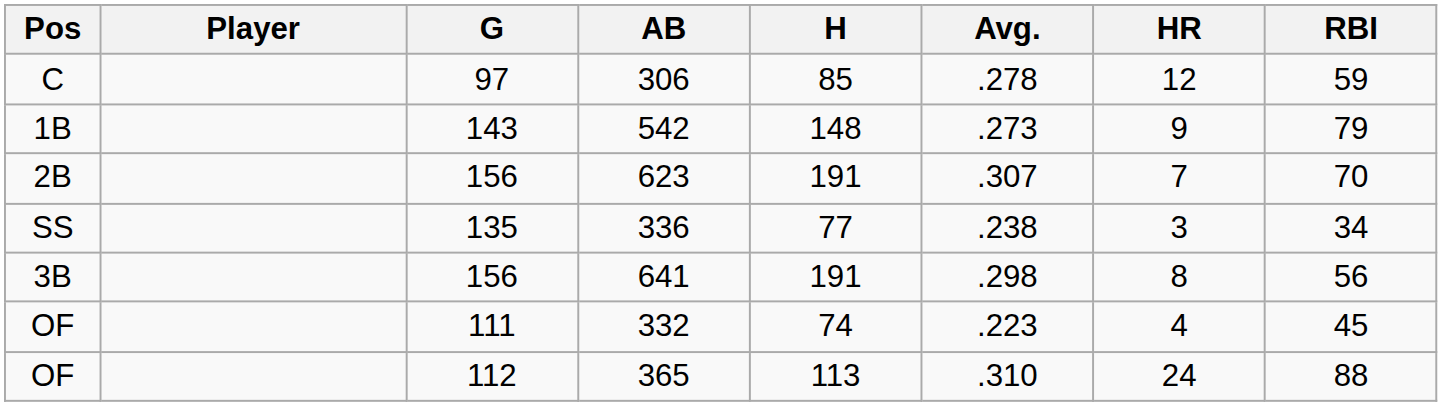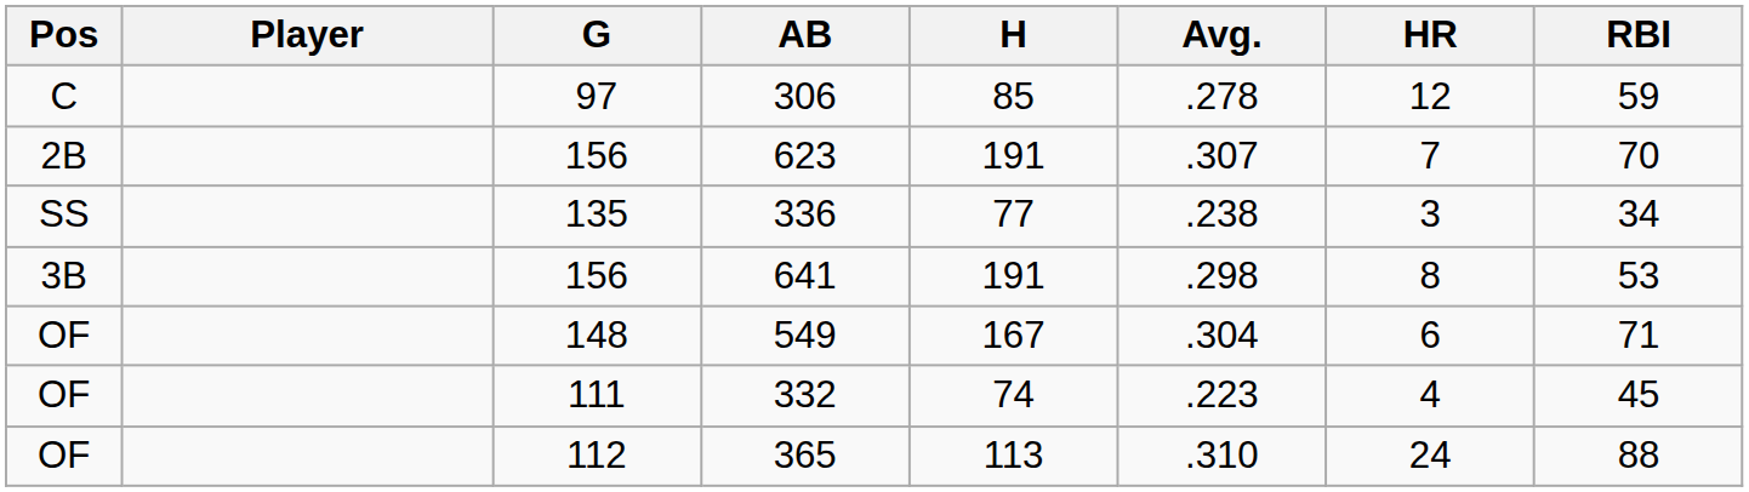- row: 1B | 143 | 542 | 148 | .273 | 9 | 79
641 | RBI: 56 -> 53
+ row: OF | 148 | 549 | 167 | .304 | 6 | 71
